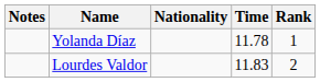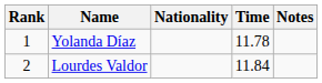columns swapped: Rank <-> Notes
Lourdes Valdor | Time: 11.83 -> 11.84
